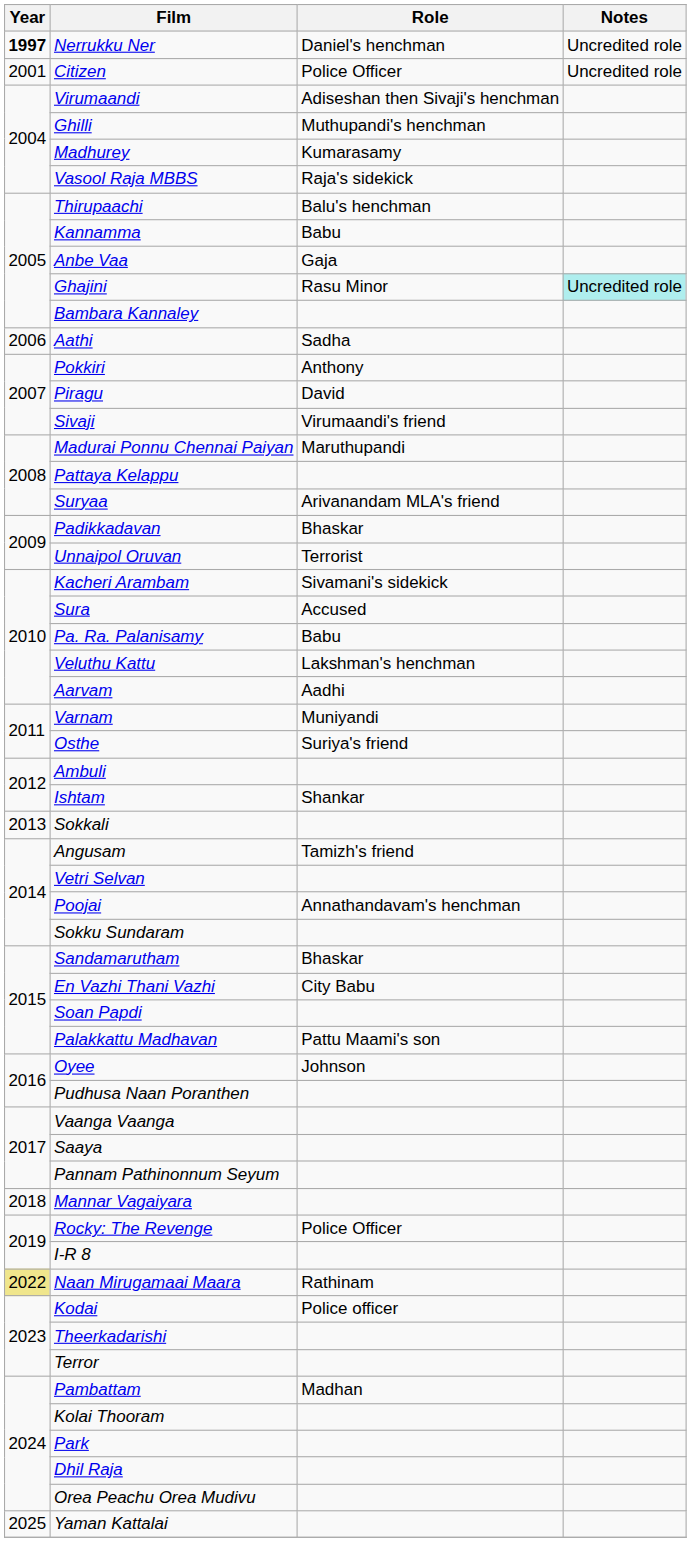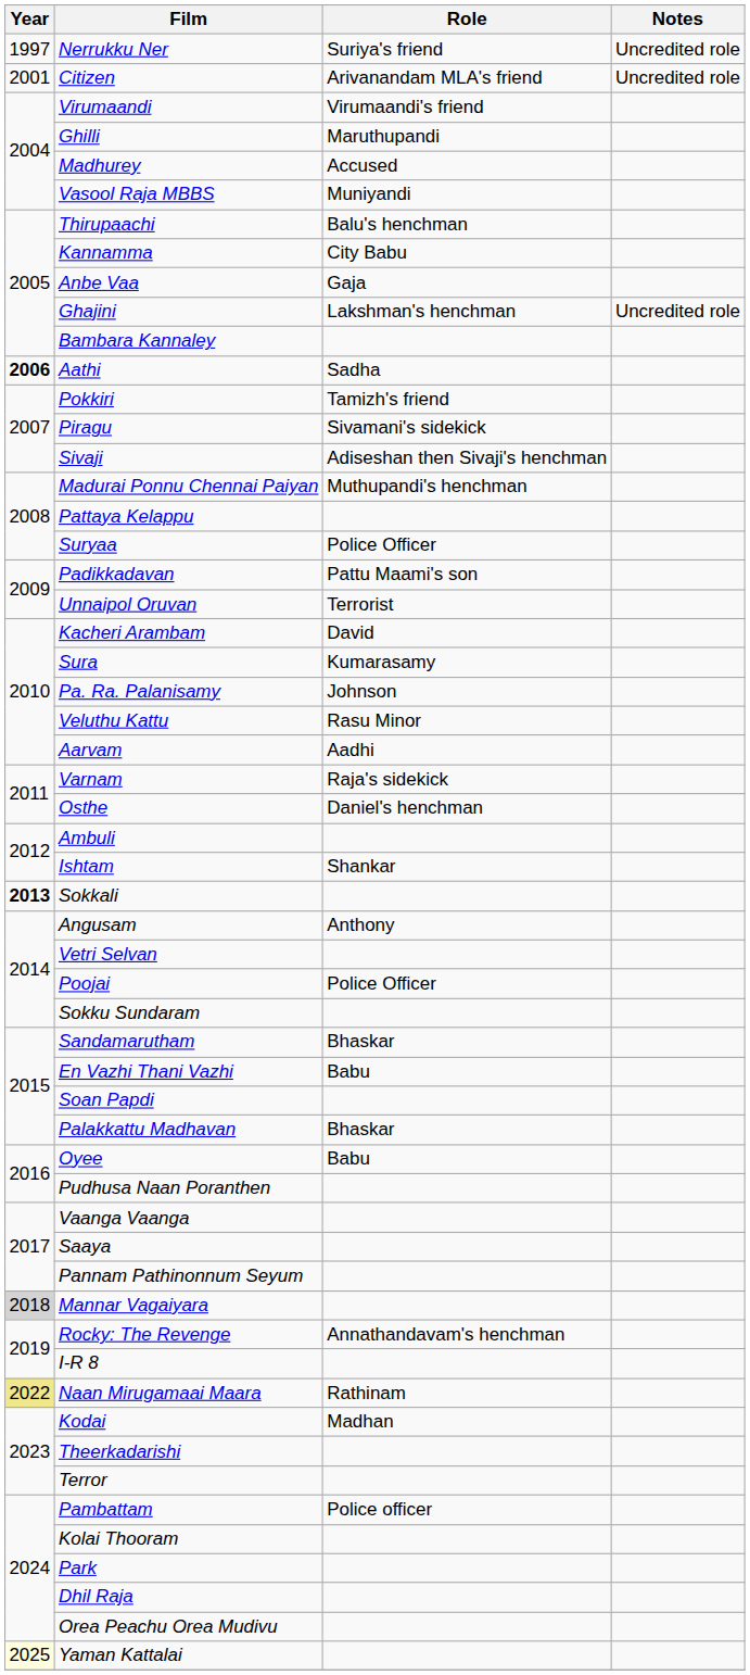Nerrukku Ner | Year: bold -> normal
Nerrukku Ner | Role: Daniel's henchman -> Suriya's friend
Citizen | Role: Police Officer -> Arivanandam MLA's friend
Virumaandi | Role: Adiseshan then Sivaji's henchman -> Virumaandi's friend
Ghilli | Role: Muthupandi's henchman -> Maruthupandi
Madhurey | Role: Kumarasamy -> Accused
Vasool Raja MBBS | Role: Raja's sidekick -> Muniyandi
Kannamma | Role: Babu -> City Babu
Ghajini | Role: Rasu Minor -> Lakshman's henchman
Ghajini | Notes: paleturquoise background -> no background
Aathi | Year: normal -> bold
Pokkiri | Role: Anthony -> Tamizh's friend
Piragu | Role: David -> Sivamani's sidekick
Sivaji | Role: Virumaandi's friend -> Adiseshan then Sivaji's henchman
Madurai Ponnu Chennai Paiyan | Role: Maruthupandi -> Muthupandi's henchman
Suryaa | Role: Arivanandam MLA's friend -> Police Officer
Padikkadavan | Role: Bhaskar -> Pattu Maami's son
Kacheri Arambam | Role: Sivamani's sidekick -> David
Sura | Role: Accused -> Kumarasamy
Pa. Ra. Palanisamy | Role: Babu -> Johnson
Veluthu Kattu | Role: Lakshman's henchman -> Rasu Minor
Varnam | Role: Muniyandi -> Raja's sidekick
Osthe | Role: Suriya's friend -> Daniel's henchman
Sokkali | Year: normal -> bold
Angusam | Role: Tamizh's friend -> Anthony
Poojai | Role: Annathandavam's henchman -> Police Officer
En Vazhi Thani Vazhi | Role: City Babu -> Babu
Palakkattu Madhavan | Role: Pattu Maami's son -> Bhaskar
Oyee | Role: Johnson -> Babu
Mannar Vagaiyara | Year: no background -> lightgrey background
Rocky: The Revenge | Role: Police Officer -> Annathandavam's henchman
Kodai | Role: Police officer -> Madhan
Pambattam | Role: Madhan -> Police officer
Yaman Kattalai | Year: no background -> lightyellow background
